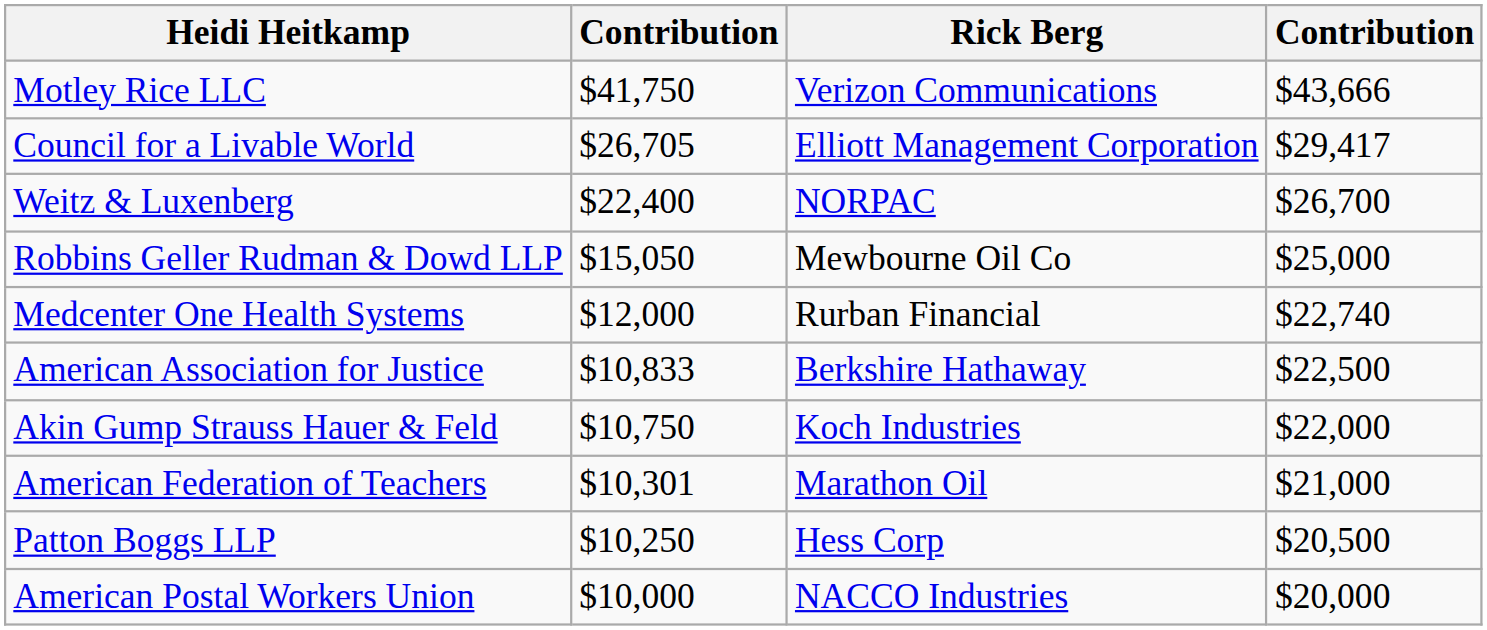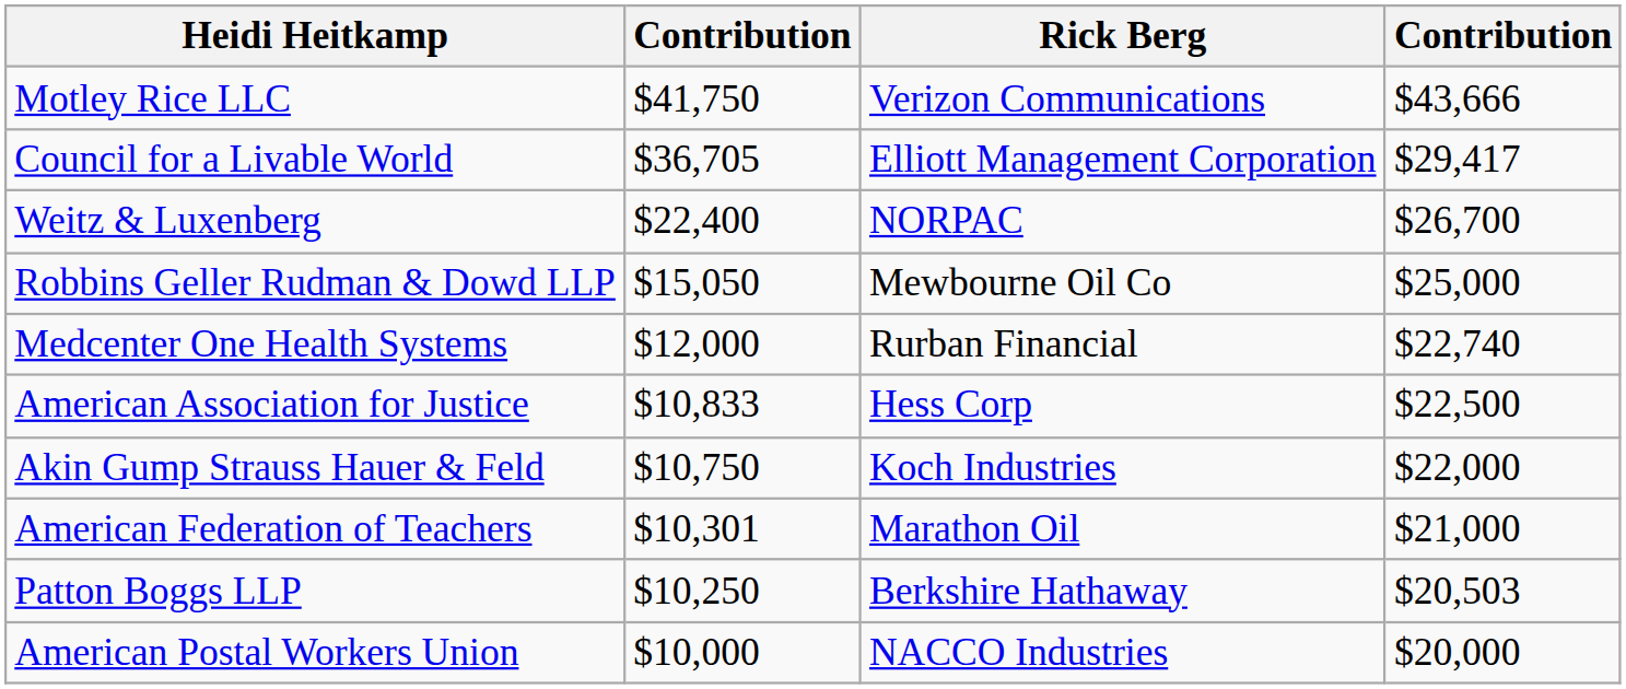Council for a Livable World | column 2: $26,705 -> $36,705
American Association for Justice | Rick Berg: Berkshire Hathaway -> Hess Corp
Patton Boggs LLP | Rick Berg: Hess Corp -> Berkshire Hathaway
Patton Boggs LLP | column 4: $20,500 -> $20,503
